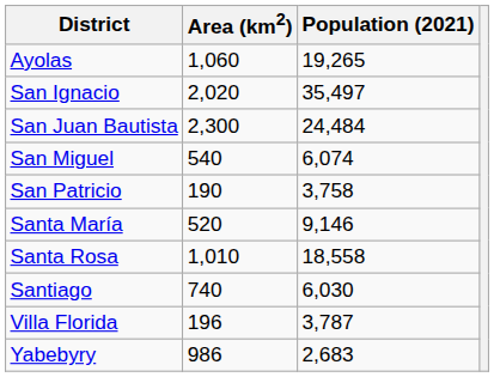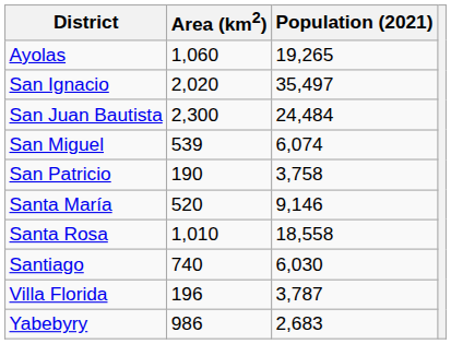San Miguel | Area (km2): 540 -> 539
